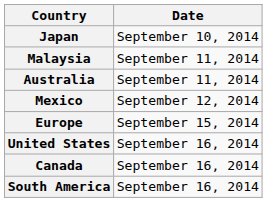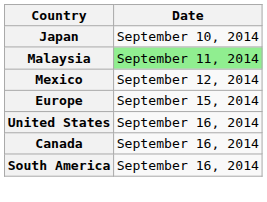Malaysia | Date: no background -> lightgreen background
- row: Australia | September 11, 2014
